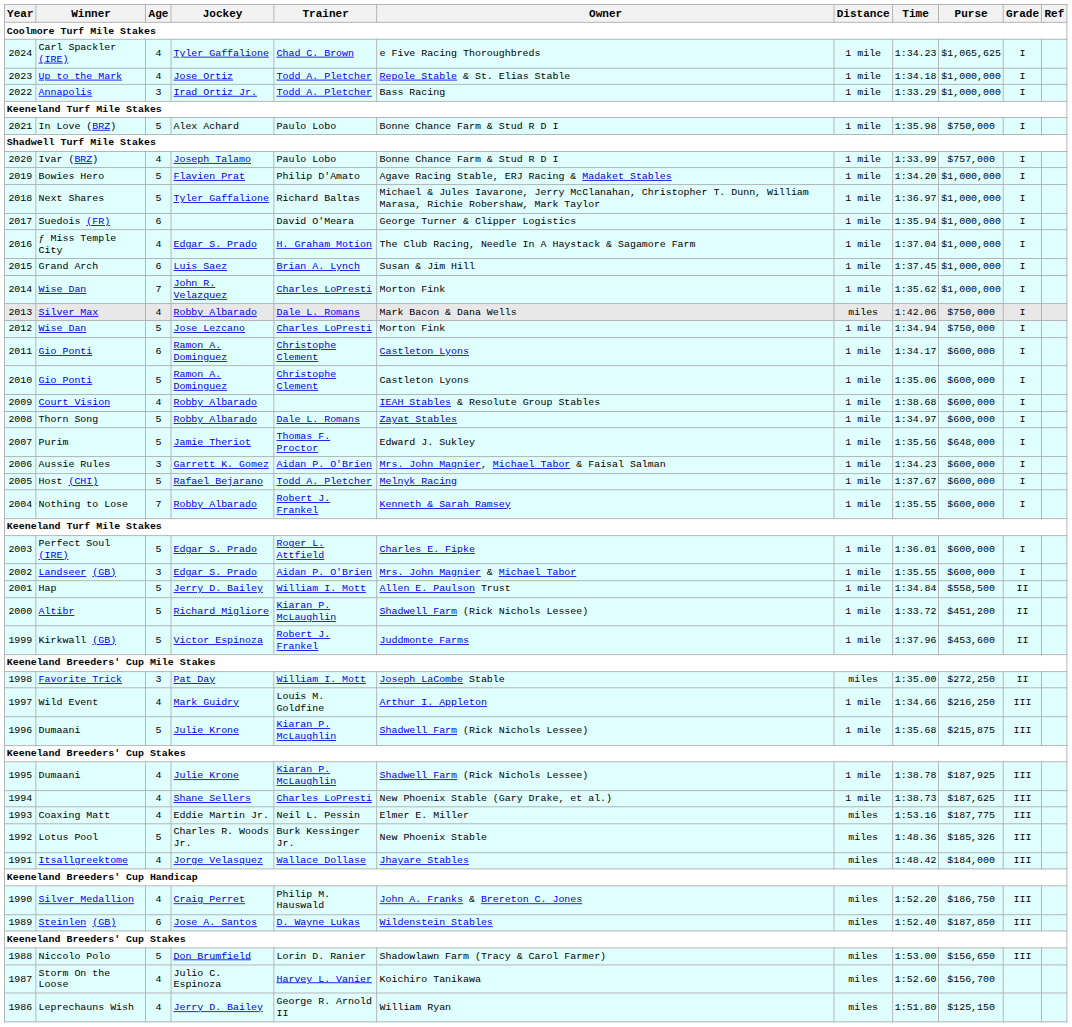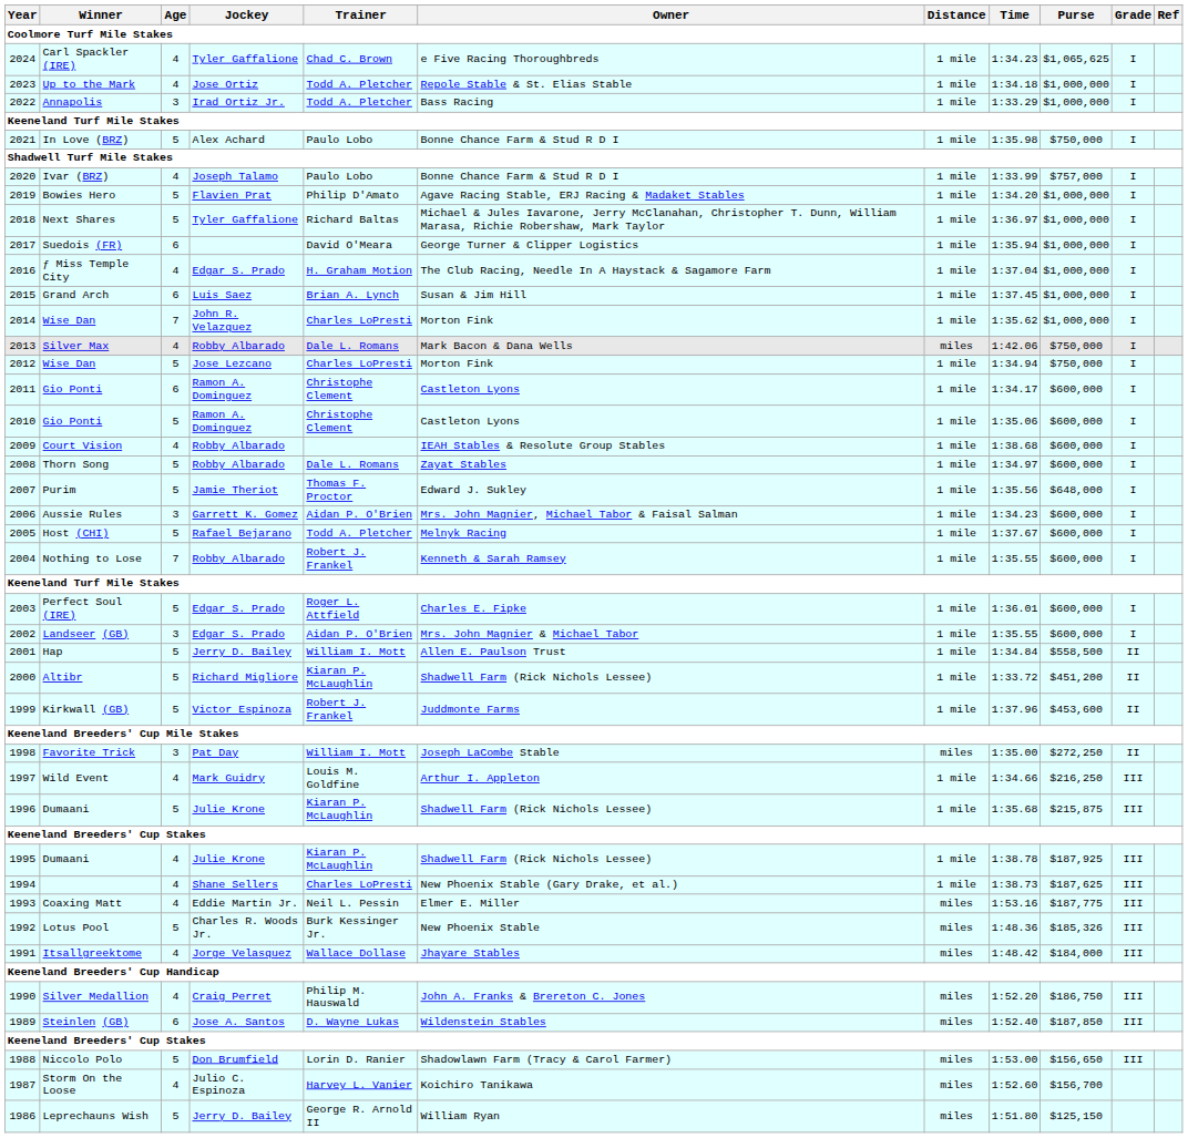1986 | Age: 4 -> 5
